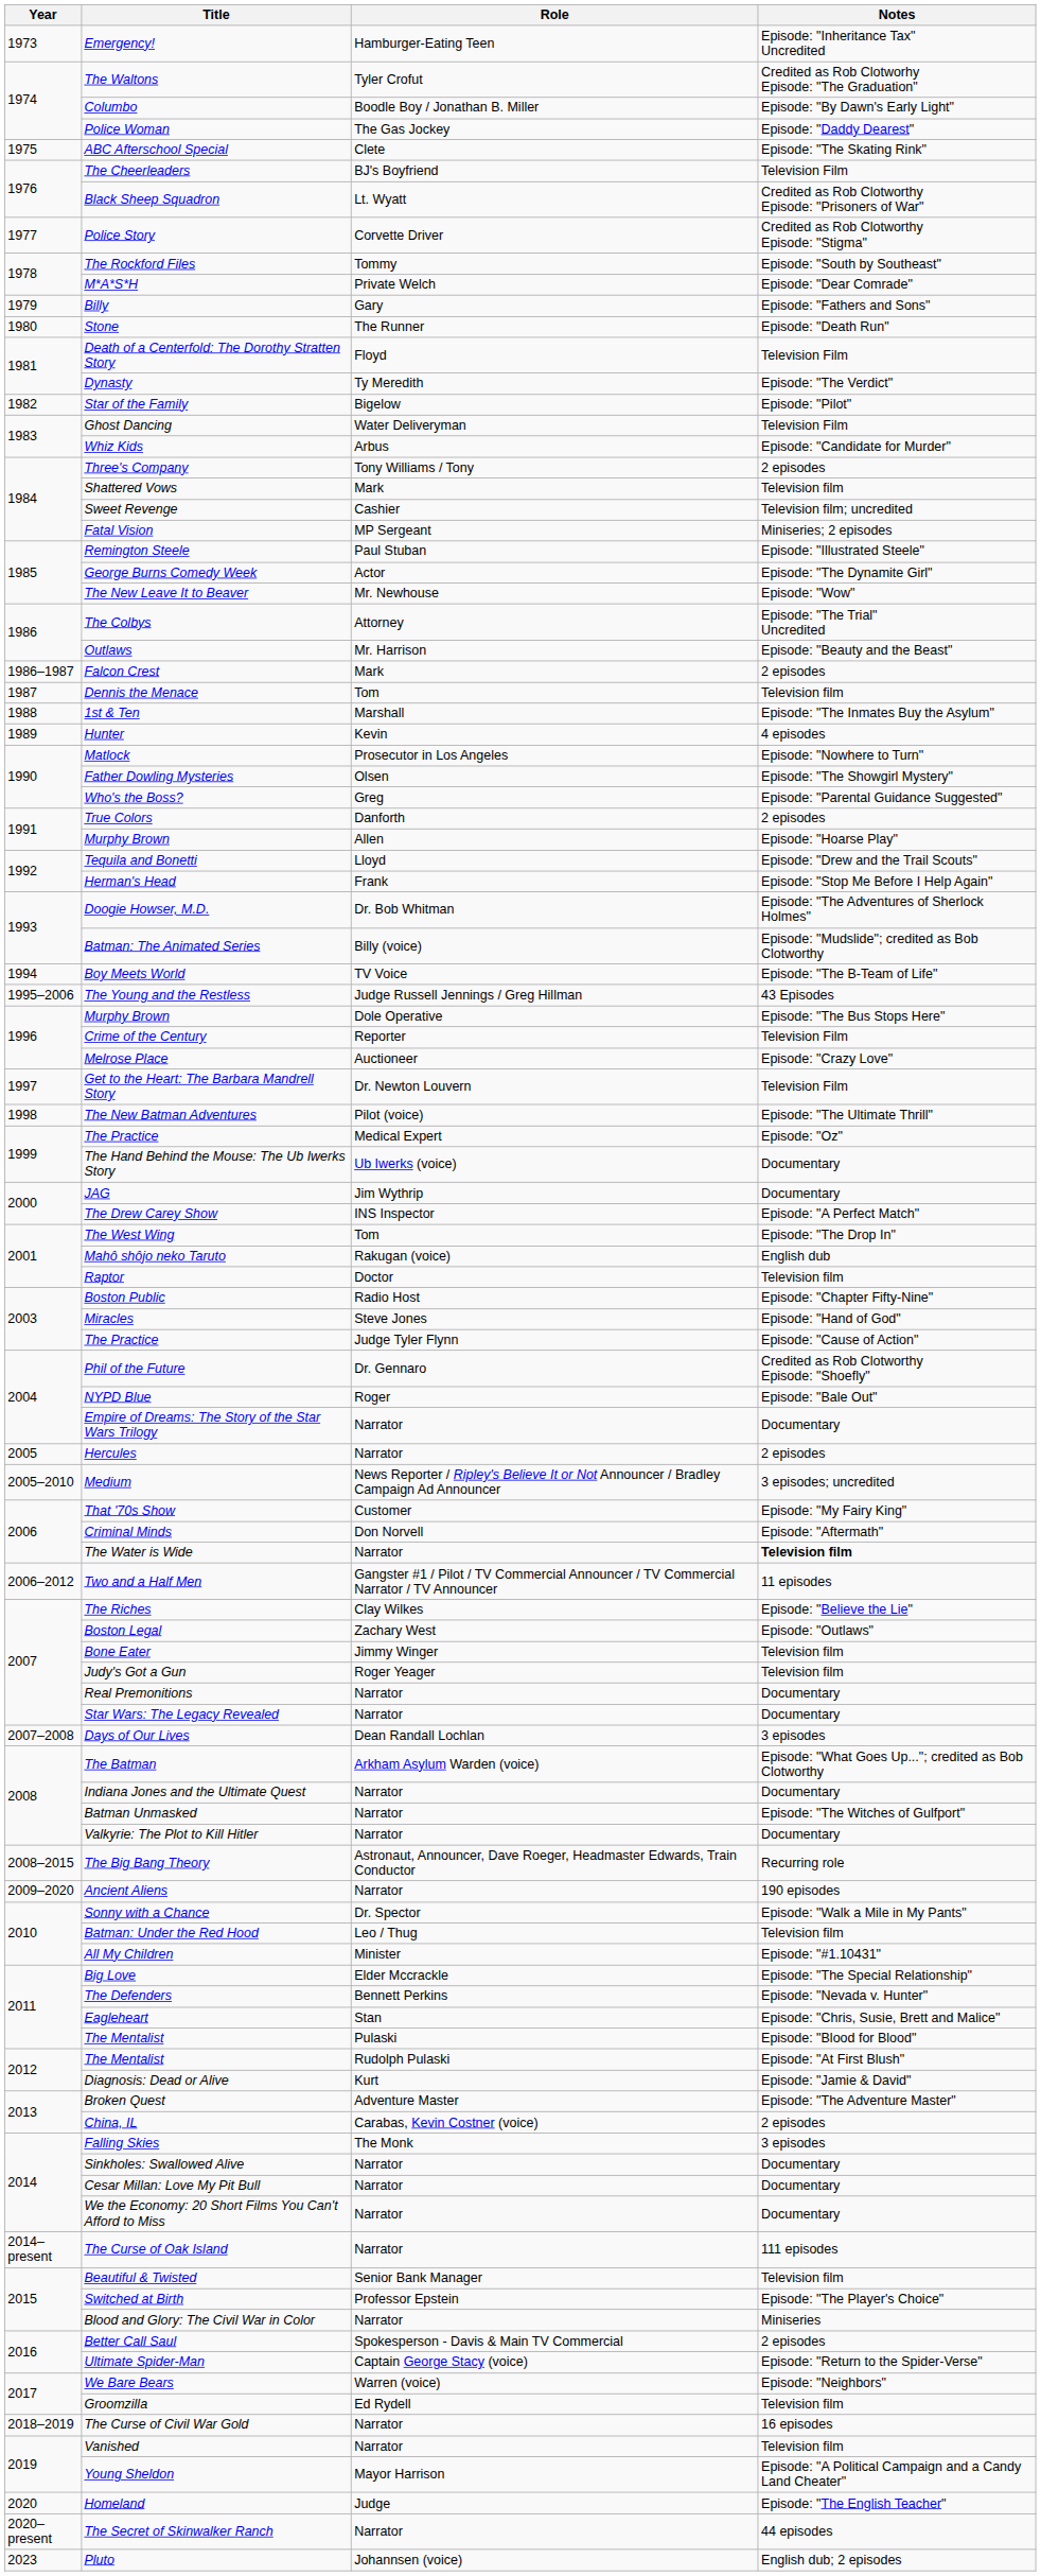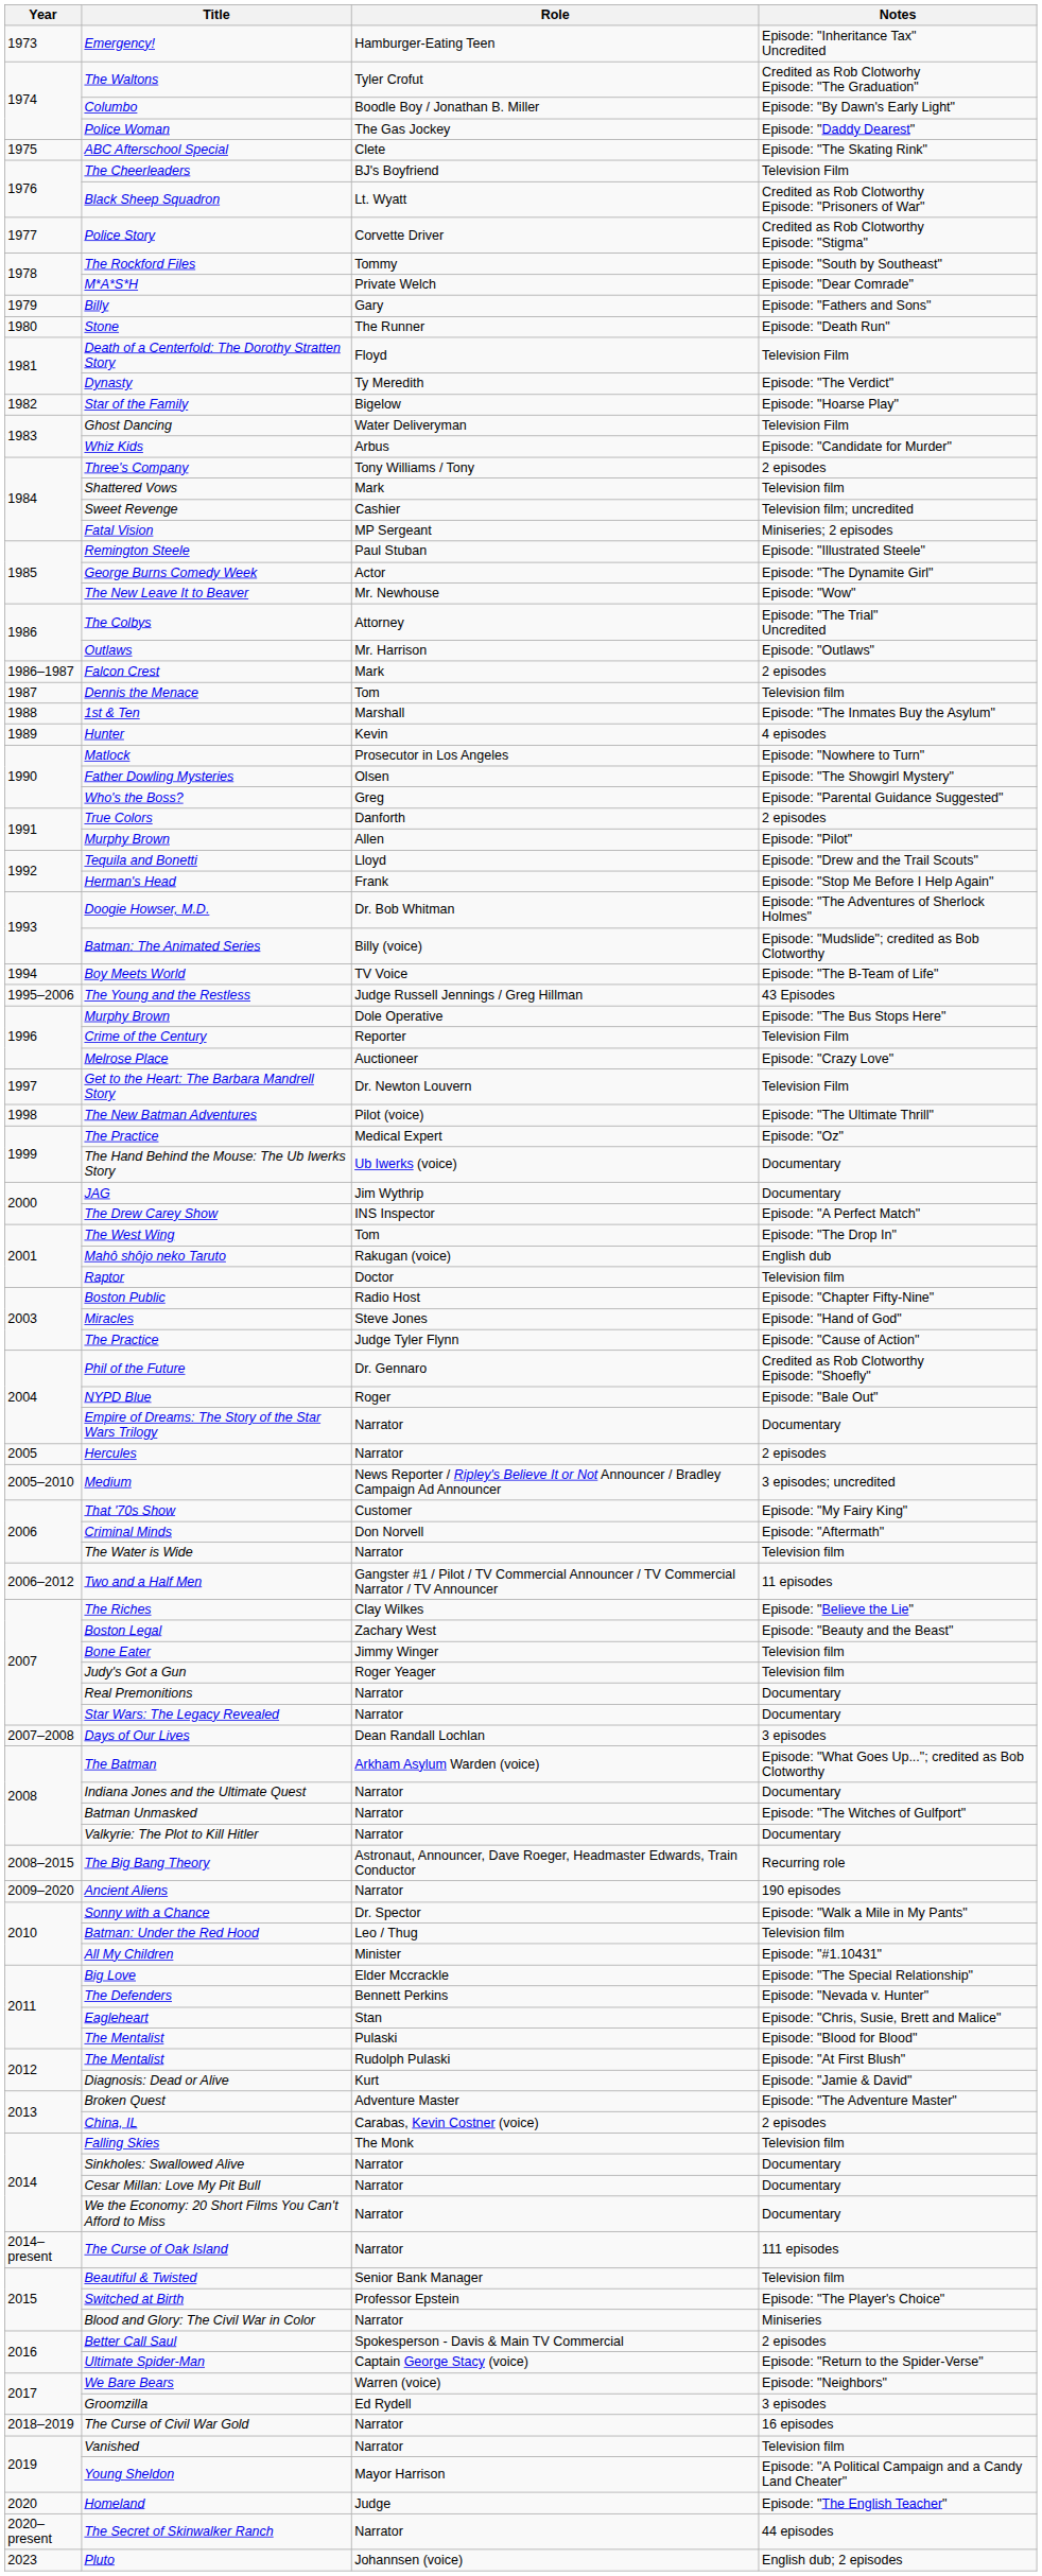Star of the Family | Notes: Episode: "Pilot" -> Episode: "Hoarse Play"
Outlaws | Notes: Episode: "Beauty and the Beast" -> Episode: "Outlaws"
Murphy Brown / Allen | Notes: Episode: "Hoarse Play" -> Episode: "Pilot"
The Water is Wide | Notes: bold -> normal
Boston Legal | Notes: Episode: "Outlaws" -> Episode: "Beauty and the Beast"
Falling Skies | Notes: 3 episodes -> Television film
Groomzilla | Notes: Television film -> 3 episodes
